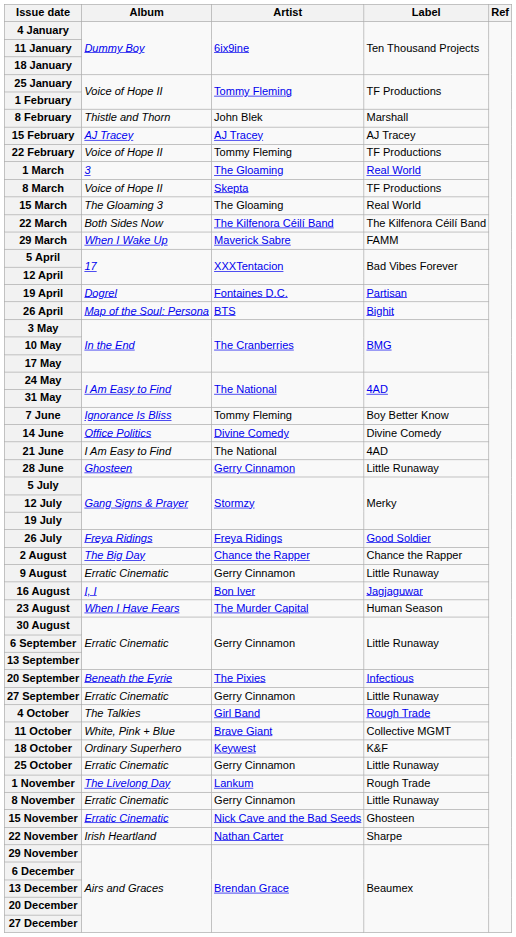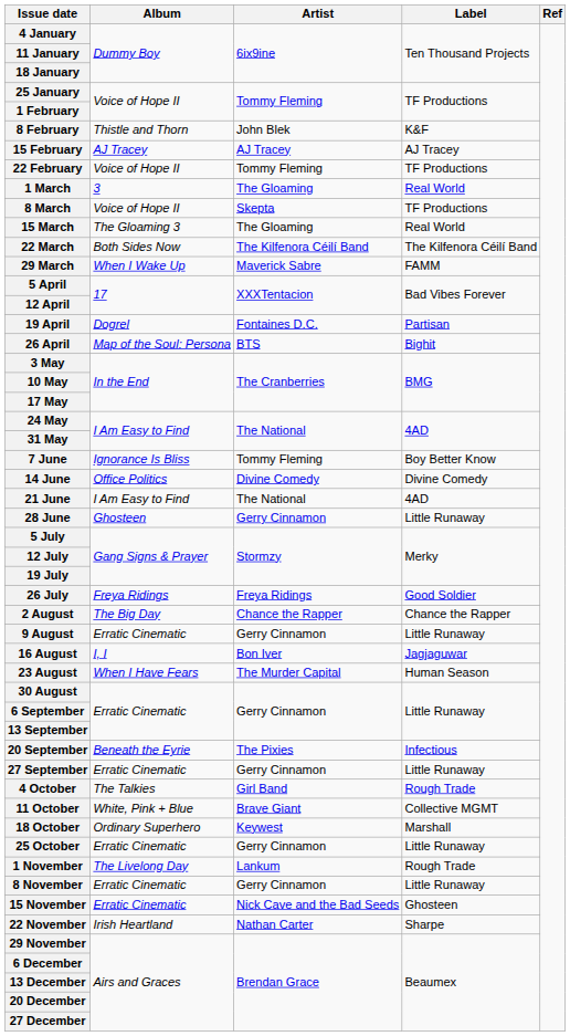8 February | Label: Marshall -> K&F
18 October | Label: K&F -> Marshall
